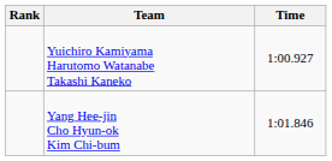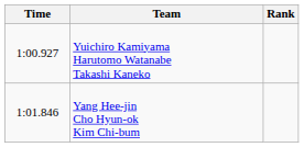columns swapped: Rank <-> Time
